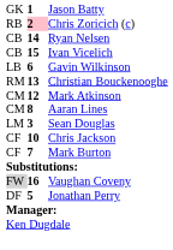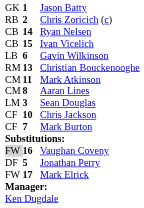Chris Zoricich (c) | column 2: pink background -> no background
Mark Atkinson | column 2: 12 -> 11
+ row: FW | 17 | Mark Elrick
